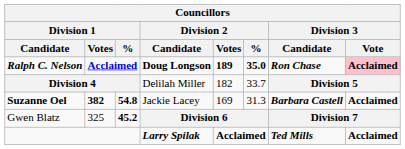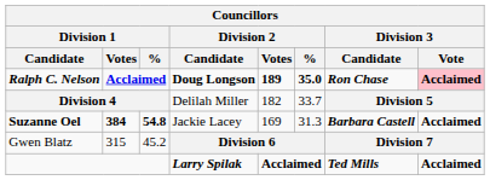Suzanne Oel | Division 1 / Votes: 382 -> 384
Gwen Blatz | Division 1 / Votes: 325 -> 315
Gwen Blatz | Division 1 / %: bold -> normal
